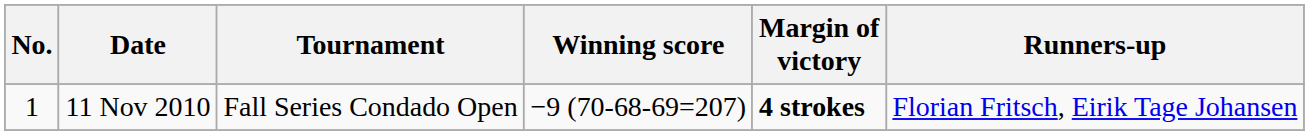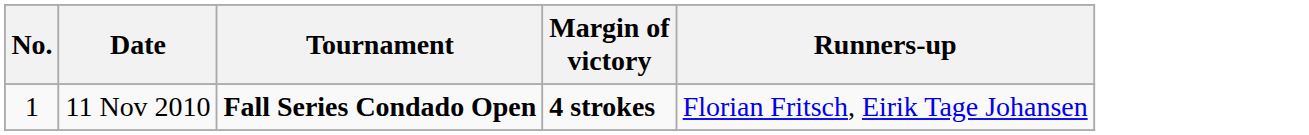- column: Winning score | −9 (70-68-69=207)
11 Nov 2010 | Tournament: normal -> bold
